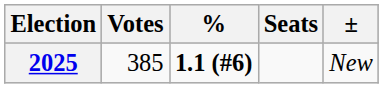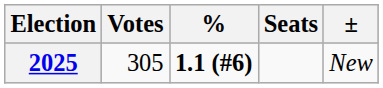2025 | Votes: 385 -> 305
